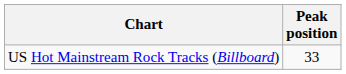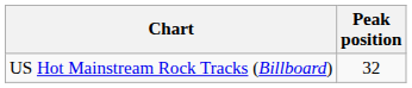US Hot Mainstream Rock Tracks (Billboard) | Peak position: 33 -> 32
